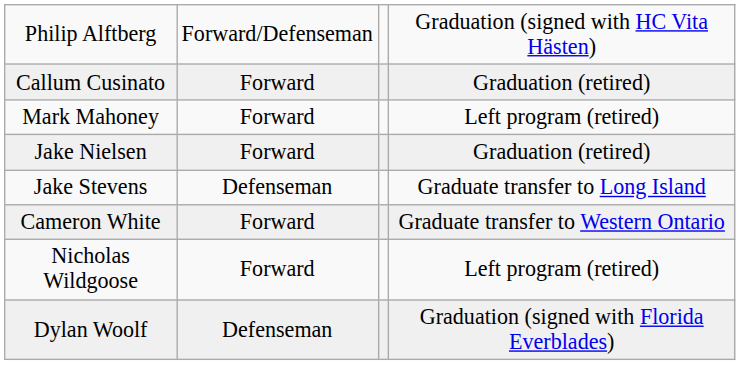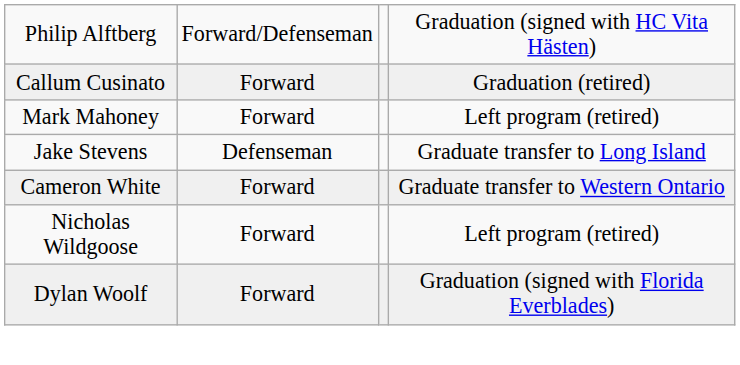- row: Jake Nielsen | Forward | Graduation (retired)
Dylan Woolf | column 2: Defenseman -> Forward
